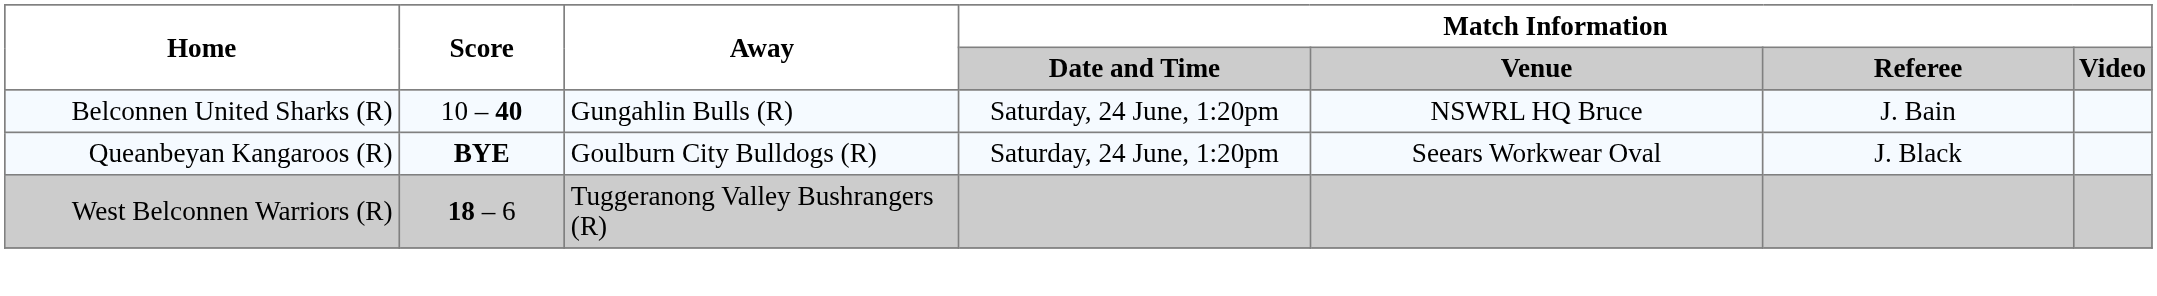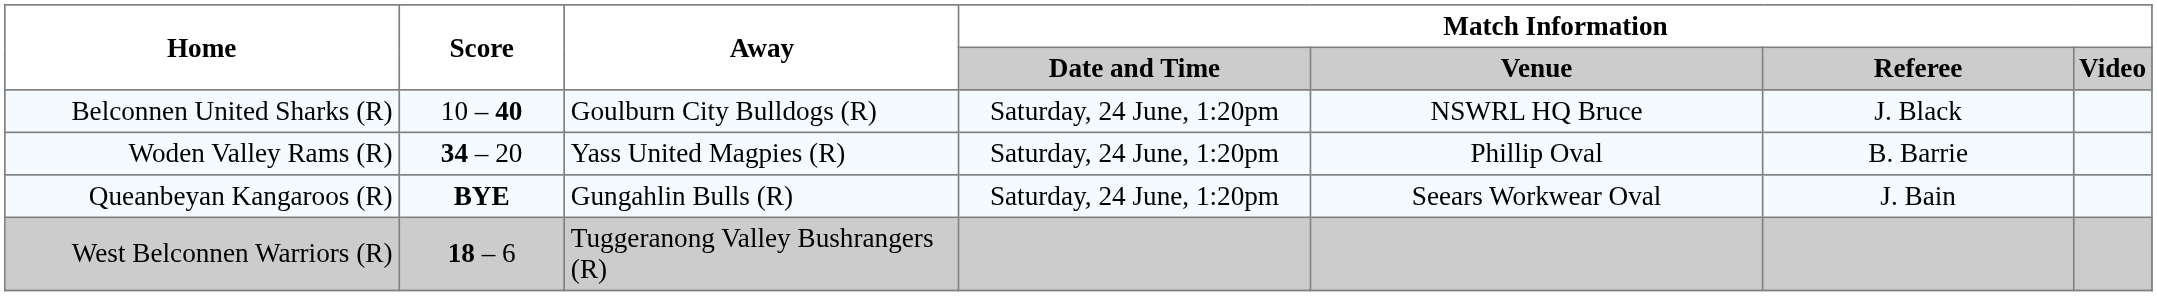Belconnen United Sharks (R) | Away: Gungahlin Bulls (R) -> Goulburn City Bulldogs (R)
Belconnen United Sharks (R) | Match Information / Referee: J. Bain -> J. Black
+ row: Woden Valley Rams (R) | 34 – 20 | Yass United Magpies (R) | Saturday, 24 June, 1:20pm | Phillip Oval | B. Barrie
Queanbeyan Kangaroos (R) | Away: Goulburn City Bulldogs (R) -> Gungahlin Bulls (R)
Queanbeyan Kangaroos (R) | Match Information / Referee: J. Black -> J. Bain
